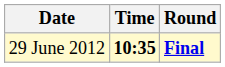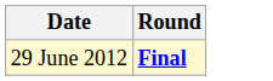- column: Time | 10:35
